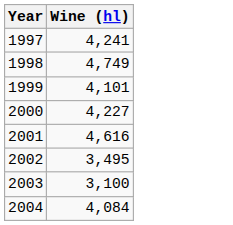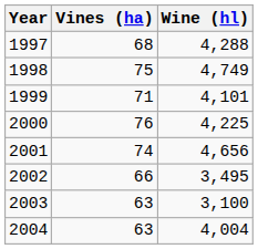+ column: Vines (ha) | 68 | 75 | 71 | 76 | 74 | 66 | 63 | 63
1997 | Wine (hl): 4,241 -> 4,288
2000 | Wine (hl): 4,227 -> 4,225
2001 | Wine (hl): 4,616 -> 4,656
2004 | Wine (hl): 4,084 -> 4,004
